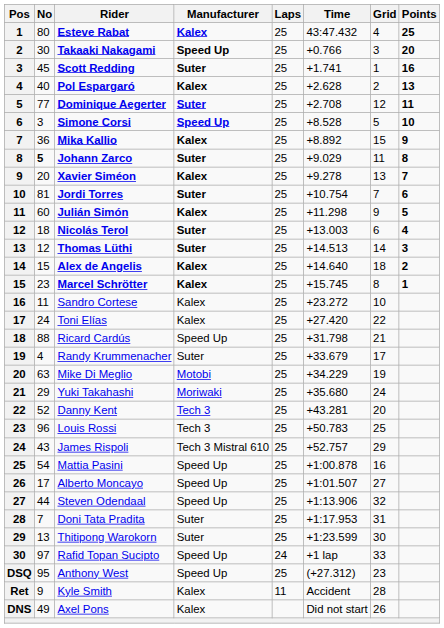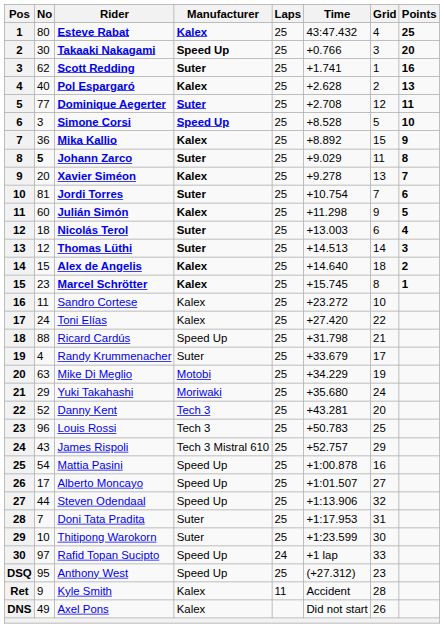Scott Redding | No: 45 -> 62
Thitipong Warokorn | No: 13 -> 10
